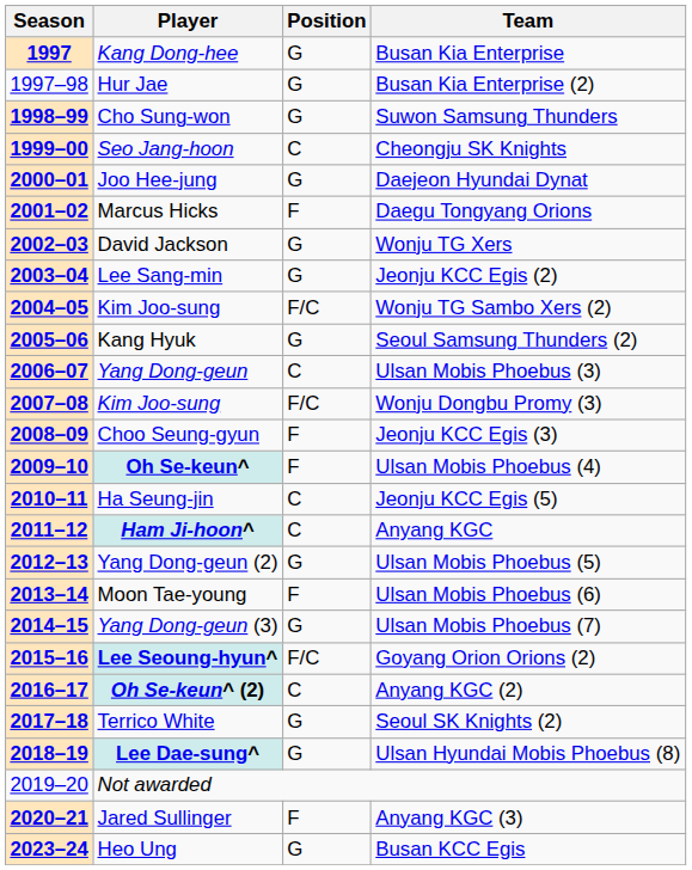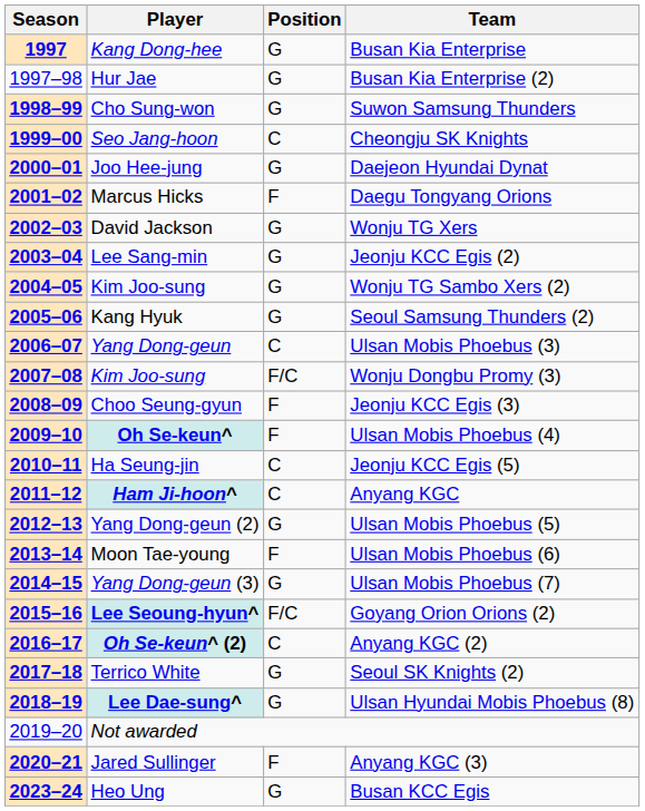2004–05 | Position: F/C -> G
